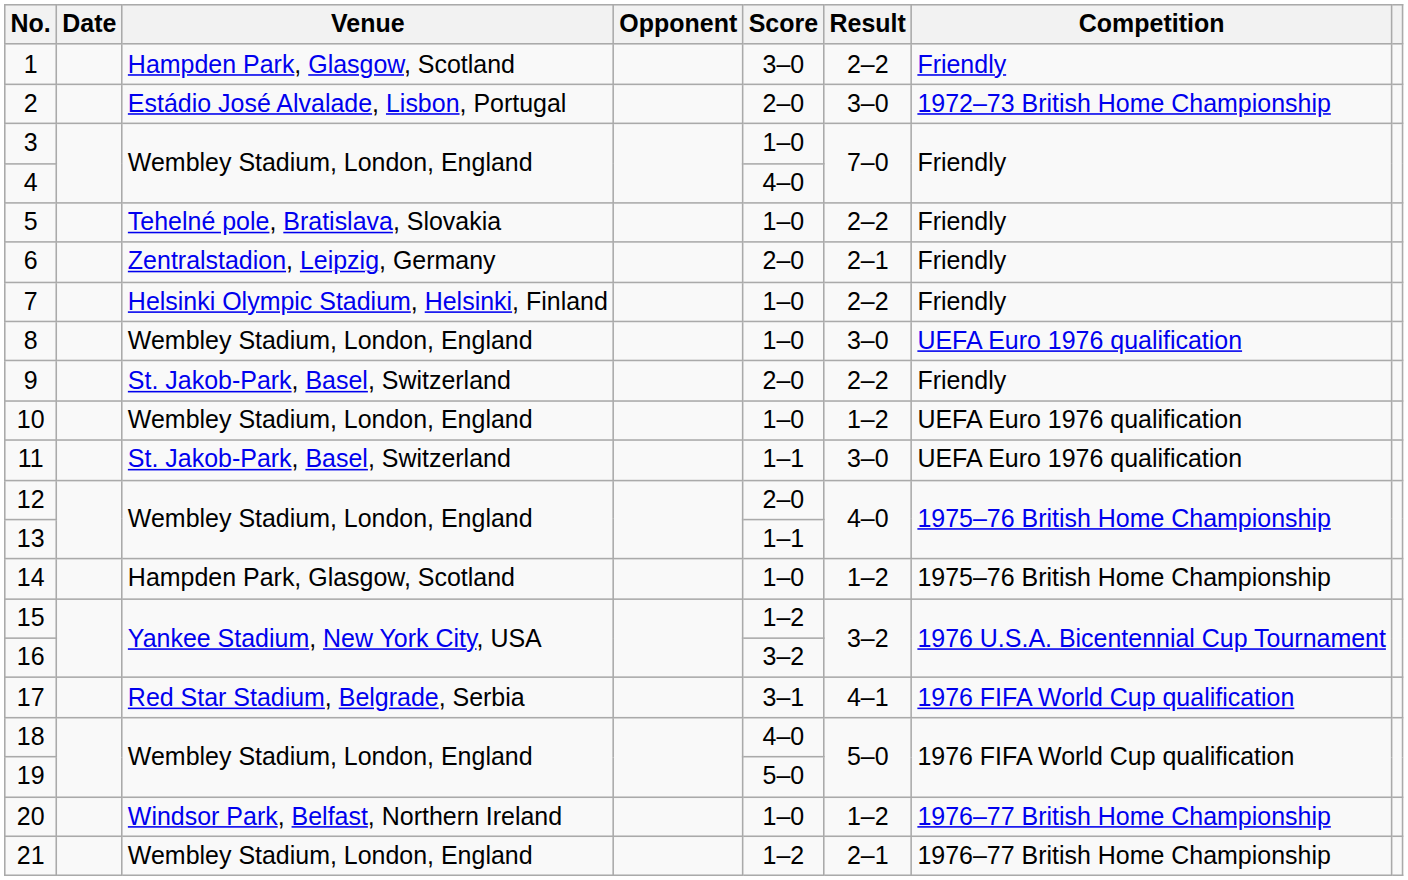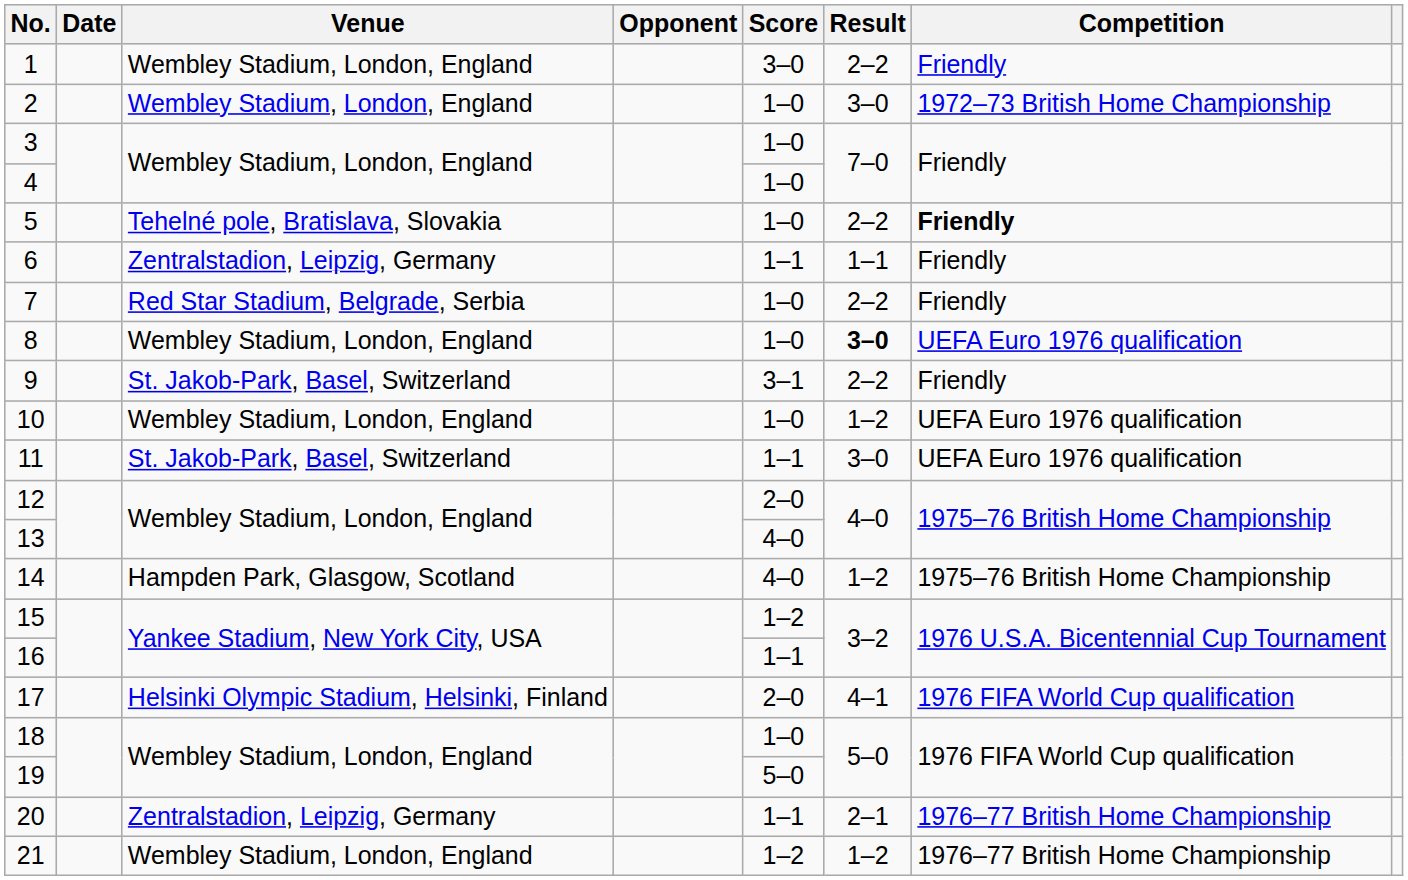1 | Venue: Hampden Park, Glasgow, Scotland -> Wembley Stadium, London, England
2 | Venue: Estádio José Alvalade, Lisbon, Portugal -> Wembley Stadium, London, England
2 | Score: 2–0 -> 1–0
4 | Score: 4–0 -> 1–0
5 | Competition: normal -> bold
6 | Score: 2–0 -> 1–1
6 | Result: 2–1 -> 1–1
7 | Venue: Helsinki Olympic Stadium, Helsinki, Finland -> Red Star Stadium, Belgrade, Serbia
8 | Result: normal -> bold
9 | Score: 2–0 -> 3–1
13 | Score: 1–1 -> 4–0
14 | Score: 1–0 -> 4–0
16 | Score: 3–2 -> 1–1
17 | Venue: Red Star Stadium, Belgrade, Serbia -> Helsinki Olympic Stadium, Helsinki, Finland
17 | Score: 3–1 -> 2–0
18 | Score: 4–0 -> 1–0
20 | Venue: Windsor Park, Belfast, Northern Ireland -> Zentralstadion, Leipzig, Germany
20 | Score: 1–0 -> 1–1
20 | Result: 1–2 -> 2–1
21 | Result: 2–1 -> 1–2
